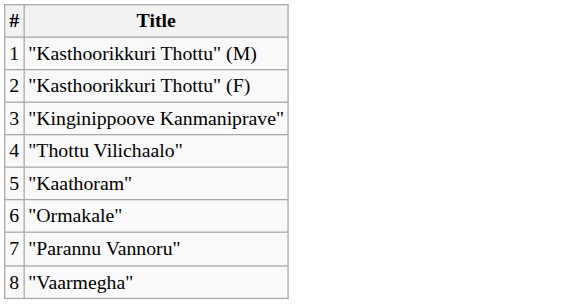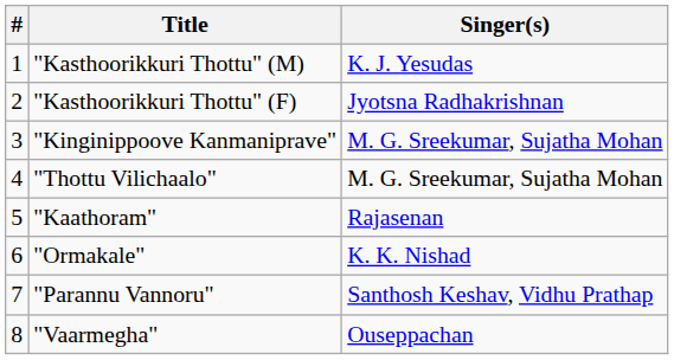+ column: Singer(s) | K. J. Yesudas | Jyotsna Radhakrishnan | M. G. Sreekumar, Sujatha Mohan | M. G. Sreekumar, Sujatha Mohan | Rajasenan | K. K. Nishad | Santhosh Keshav, Vidhu Prathap | Ouseppachan
